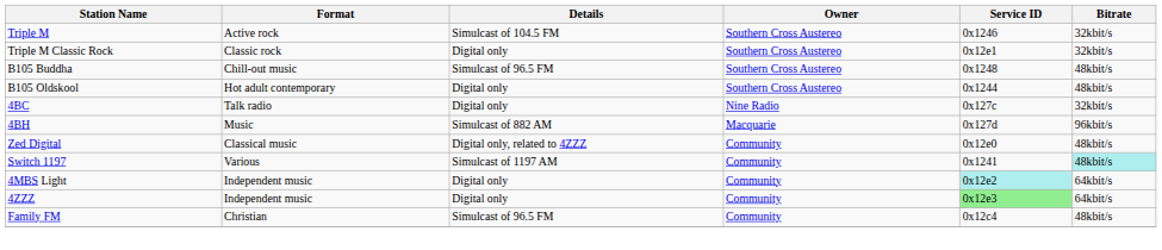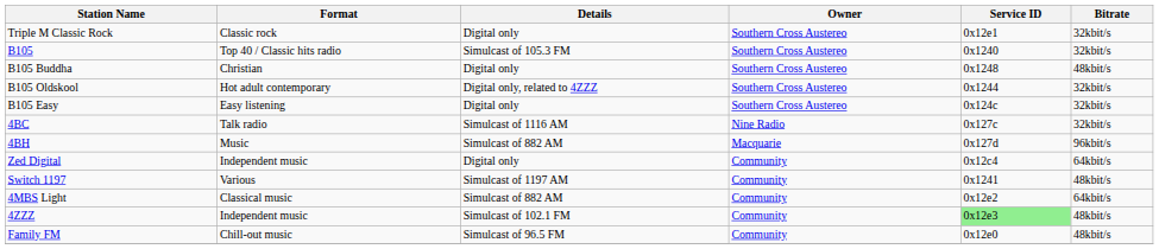- row: Triple M | Active rock | Simulcast of 104.5 FM | Southern Cross Austereo | 0x1246 | 32kbit/s
+ row: B105 | Top 40 / Classic hits radio | Simulcast of 105.3 FM | Southern Cross Austereo | 0x1240 | 32kbit/s
B105 Buddha | Format: Chill-out music -> Christian
B105 Buddha | Details: Simulcast of 96.5 FM -> Digital only
B105 Oldskool | Details: Digital only -> Digital only, related to 4ZZZ
B105 Oldskool | Bitrate: 48kbit/s -> 32kbit/s
+ row: B105 Easy | Easy listening | Digital only | Southern Cross Austereo | 0x124c | 32kbit/s
4BC | Details: Digital only -> Simulcast of 1116 AM
Zed Digital | Format: Classical music -> Independent music
Zed Digital | Details: Digital only, related to 4ZZZ -> Digital only
Zed Digital | Service ID: 0x12e0 -> 0x12c4
Zed Digital | Bitrate: 48kbit/s -> 64kbit/s
Switch 1197 | Bitrate: paleturquoise background -> no background
4MBS Light | Format: Independent music -> Classical music
4MBS Light | Details: Digital only -> Simulcast of 882 AM
4MBS Light | Service ID: paleturquoise background -> no background
4ZZZ | Details: Digital only -> Simulcast of 102.1 FM
4ZZZ | Bitrate: 64kbit/s -> 48kbit/s
Family FM | Format: Christian -> Chill-out music
Family FM | Service ID: 0x12c4 -> 0x12e0
